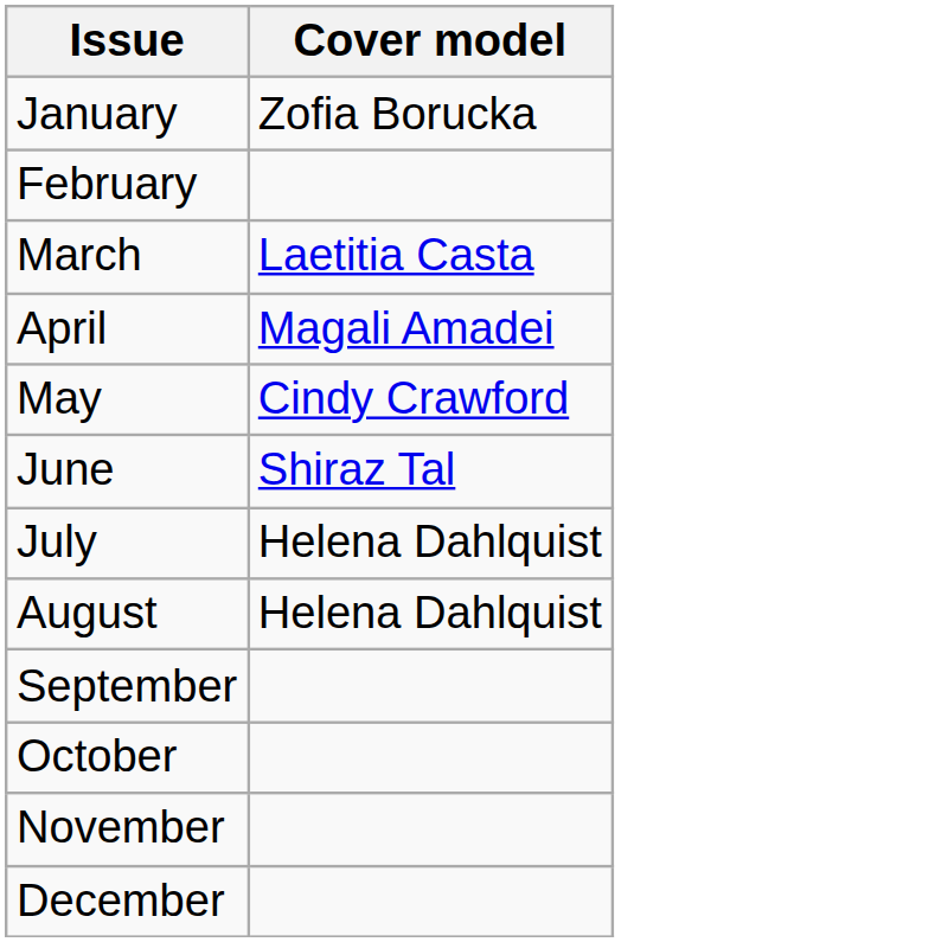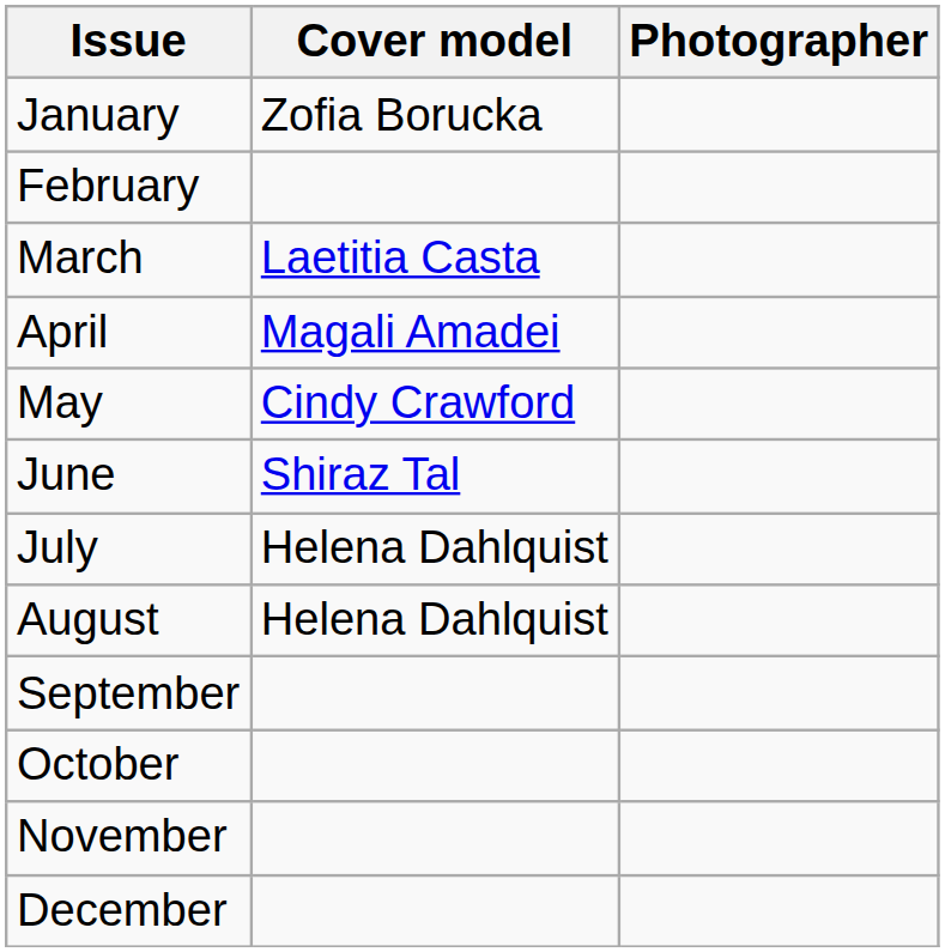+ column: Photographer
